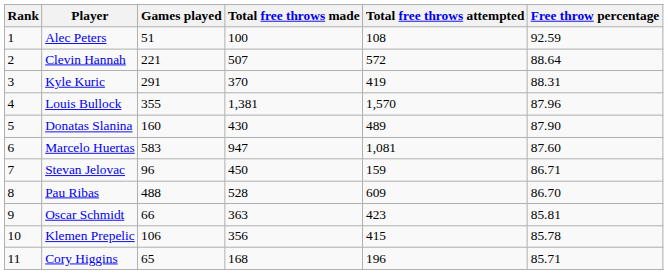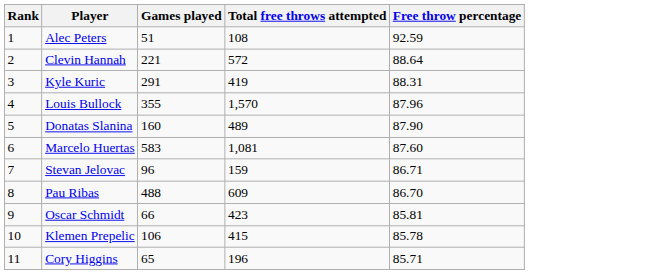- column: Total free throws made | 100 | 507 | 370 | 1,381 | 430 | 947 | 450 | 528 | 363 | 356 | 168
